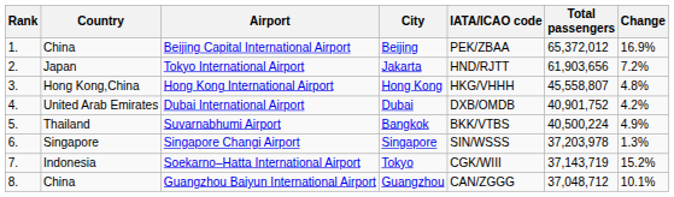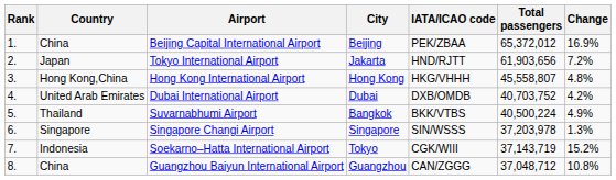Dubai International Airport | Total passengers: 40,901,752 -> 40,703,752
Guangzhou Baiyun International Airport | Change: 10.1% -> 10.8%
